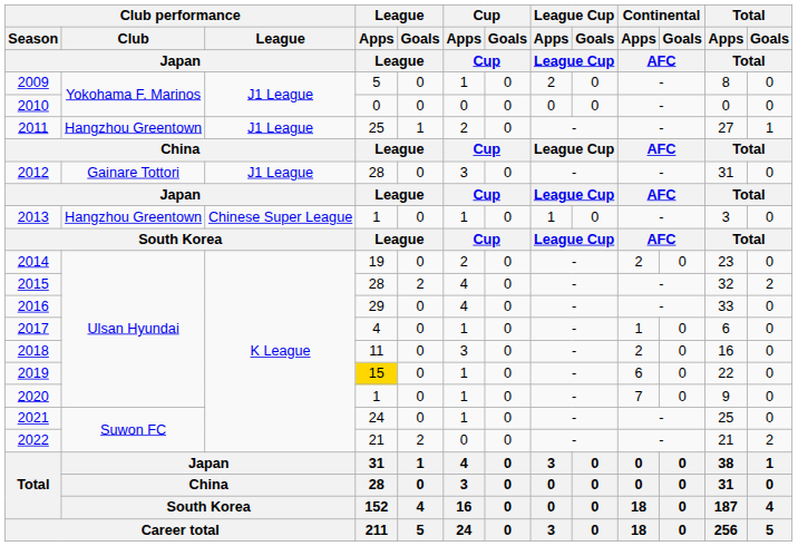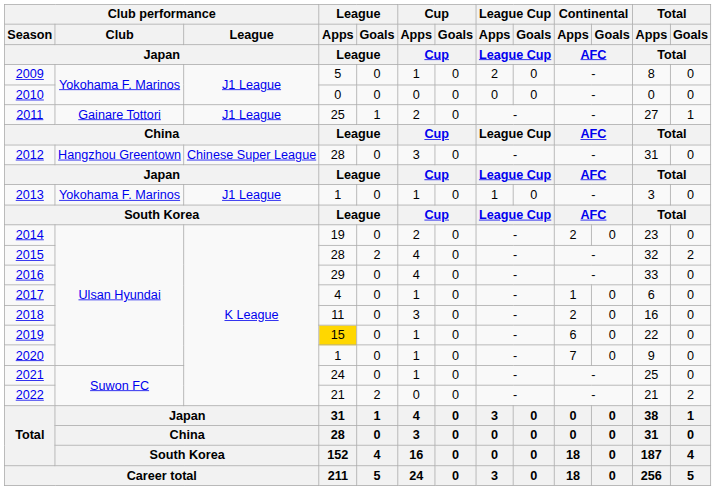2011 | Club performance / Club / Japan: Hangzhou Greentown -> Gainare Tottori
2012 | Club performance / Club / Japan: Gainare Tottori -> Hangzhou Greentown
2012 | Club performance / League / Japan: J1 League -> Chinese Super League
2013 | Club performance / Club / Japan: Hangzhou Greentown -> Yokohama F. Marinos
2013 | Club performance / League / Japan: Chinese Super League -> J1 League
